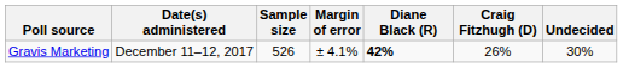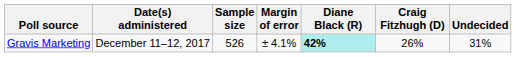Gravis Marketing | Diane Black (R): no background -> paleturquoise background
Gravis Marketing | Undecided: 30% -> 31%
